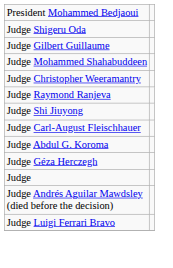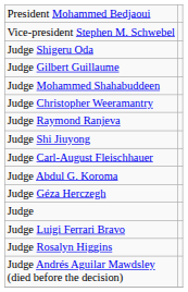+ row: Vice-president Stephen M. Schwebel
rows swapped: Judge Luigi Ferrari Bravo <-> Judge Andrés Aguilar Mawdsley (died before the decision)
+ row: Judge Rosalyn Higgins
